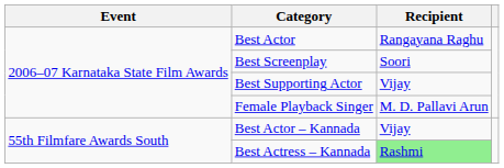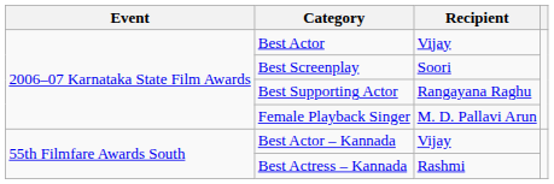Best Actor | Recipient: Rangayana Raghu -> Vijay
Best Supporting Actor | Recipient: Vijay -> Rangayana Raghu
Best Actress – Kannada | Recipient: lightgreen background -> no background
